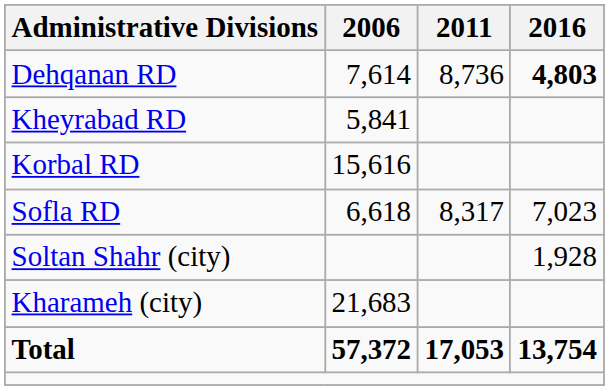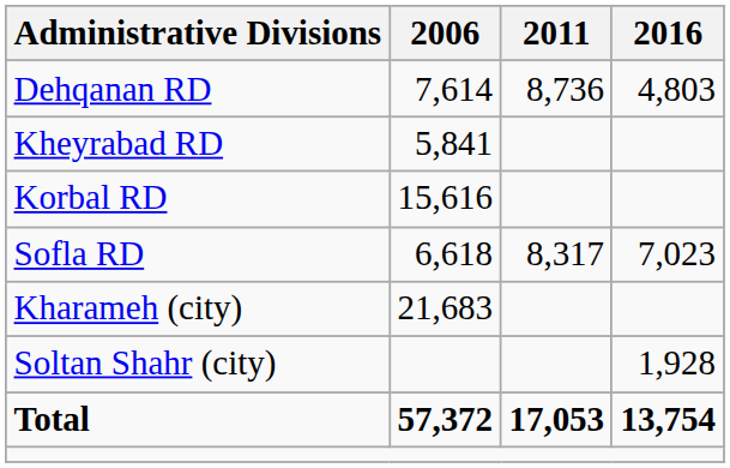Dehqanan RD | 2016: bold -> normal
rows swapped: Soltan Shahr (city) <-> Kharameh (city)
